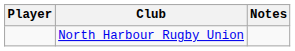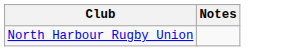- column: Player
